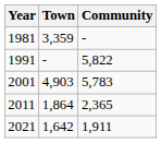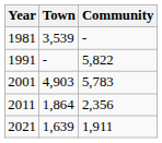1981 | Town: 3,359 -> 3,539
2011 | Community: 2,365 -> 2,356
2021 | Town: 1,642 -> 1,639
